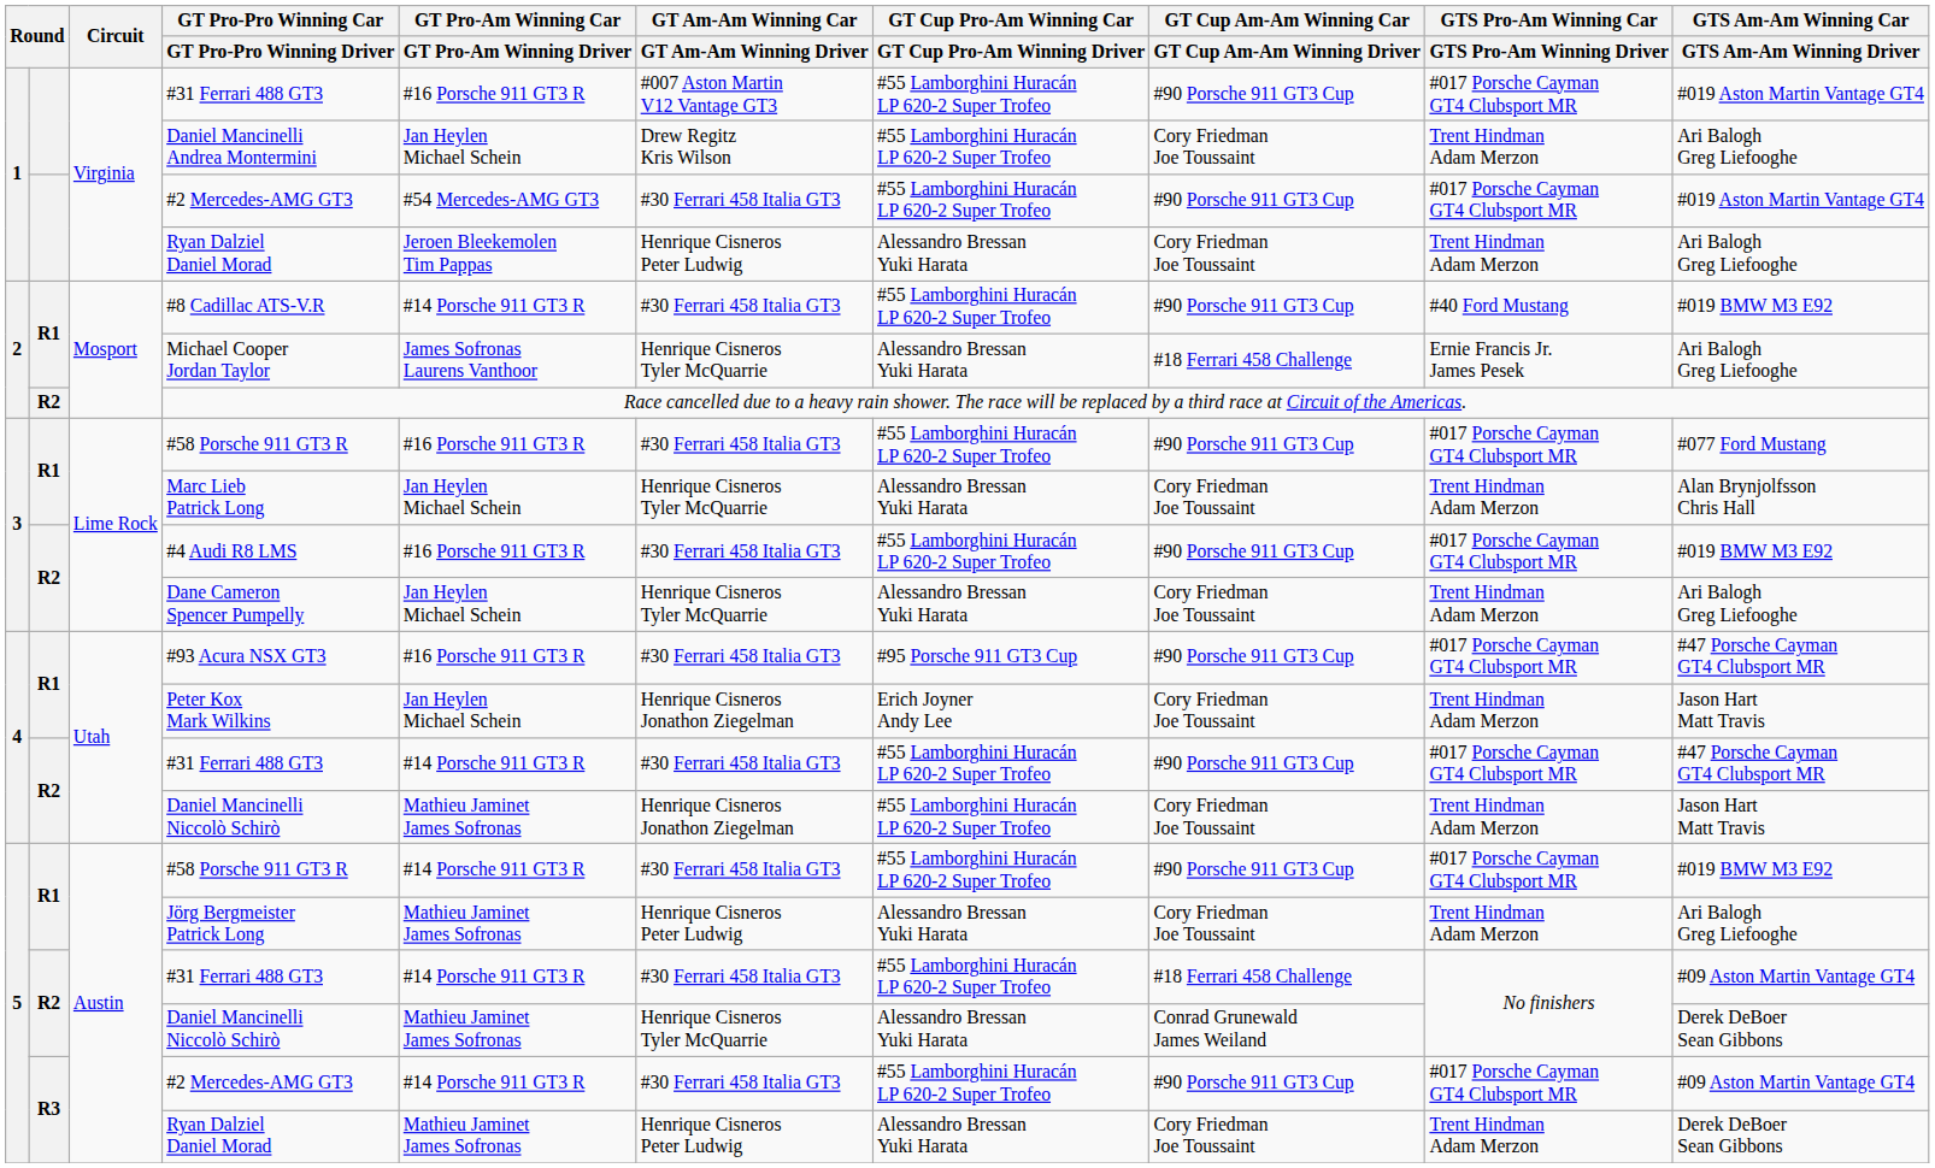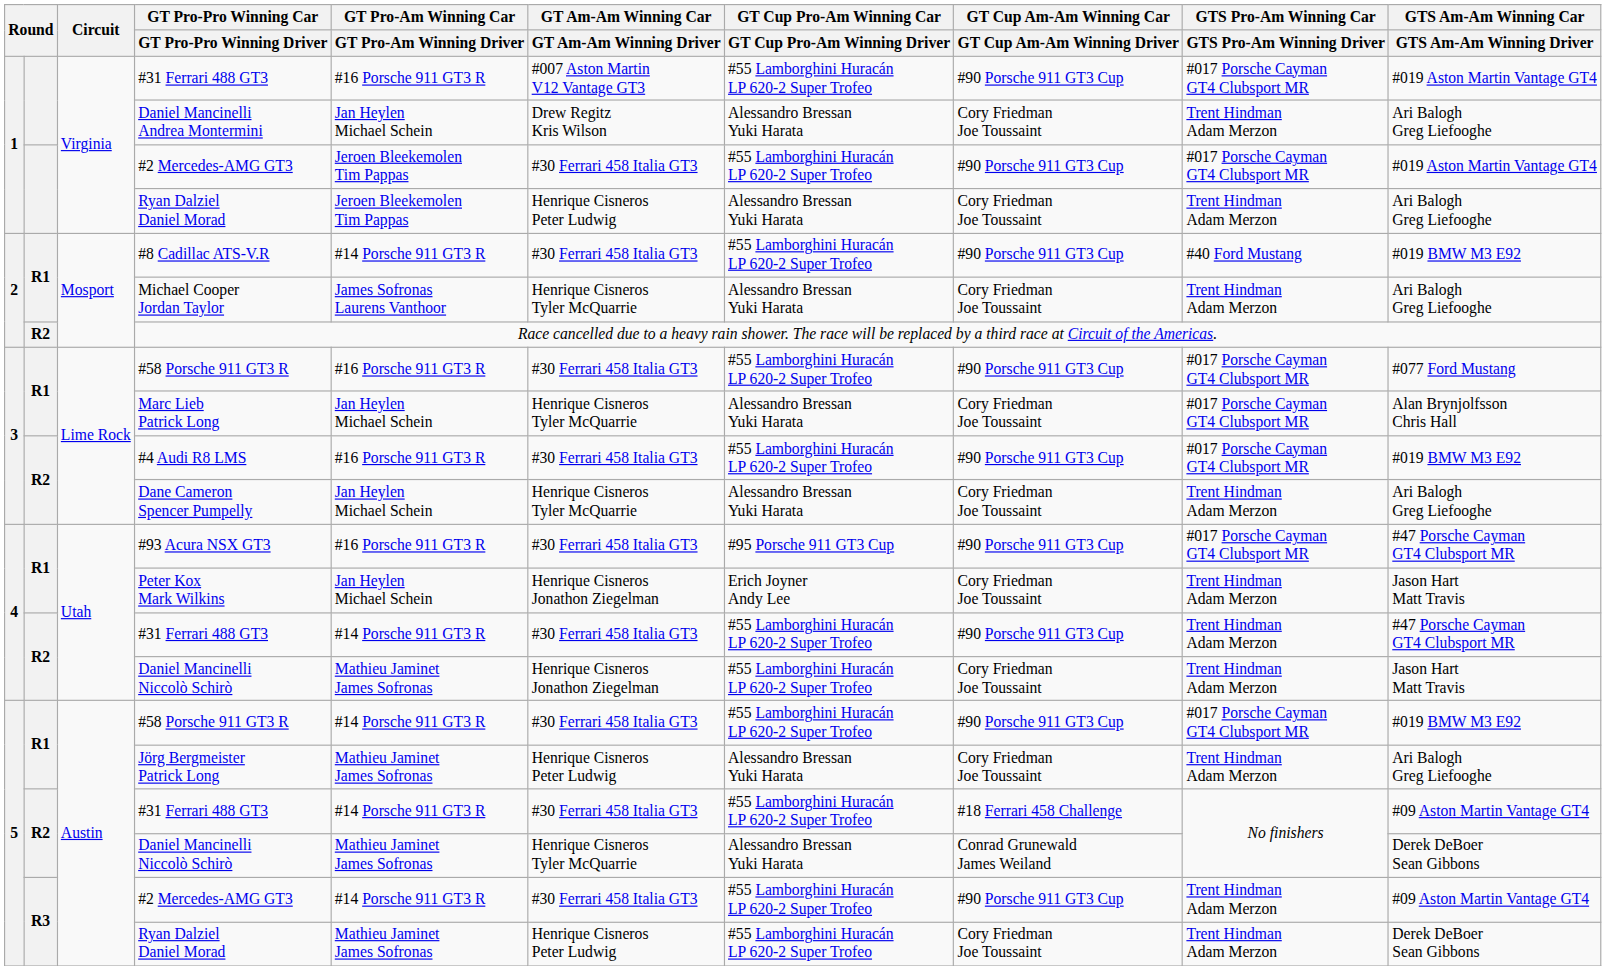Daniel Mancinelli Andrea Montermini | GT Cup Pro-Am Winning Car / GT Cup Pro-Am Winning Driver: #55 Lamborghini Huracán LP 620-2 Super Trofeo -> Alessandro Bressan Yuki Harata
1 / #2 Mercedes-AMG GT3 | GT Pro-Am Winning Car / GT Pro-Am Winning Driver: #54 Mercedes-AMG GT3 -> Jeroen Bleekemolen Tim Pappas
Michael Cooper Jordan Taylor | GT Cup Am-Am Winning Car / GT Cup Am-Am Winning Driver: #18 Ferrari 458 Challenge -> Cory Friedman Joe Toussaint
Michael Cooper Jordan Taylor | GTS Pro-Am Winning Car / GTS Pro-Am Winning Driver: Ernie Francis Jr. James Pesek -> Trent Hindman Adam Merzon
Marc Lieb Patrick Long | GTS Pro-Am Winning Car / GTS Pro-Am Winning Driver: Trent Hindman Adam Merzon -> #017 Porsche Cayman GT4 Clubsport MR
4 / #31 Ferrari 488 GT3 | GTS Pro-Am Winning Car / GTS Pro-Am Winning Driver: #017 Porsche Cayman GT4 Clubsport MR -> Trent Hindman Adam Merzon
5 / #2 Mercedes-AMG GT3 | GTS Pro-Am Winning Car / GTS Pro-Am Winning Driver: #017 Porsche Cayman GT4 Clubsport MR -> Trent Hindman Adam Merzon
5 / Ryan Dalziel Daniel Morad | GT Cup Pro-Am Winning Car / GT Cup Pro-Am Winning Driver: Alessandro Bressan Yuki Harata -> #55 Lamborghini Huracán LP 620-2 Super Trofeo
